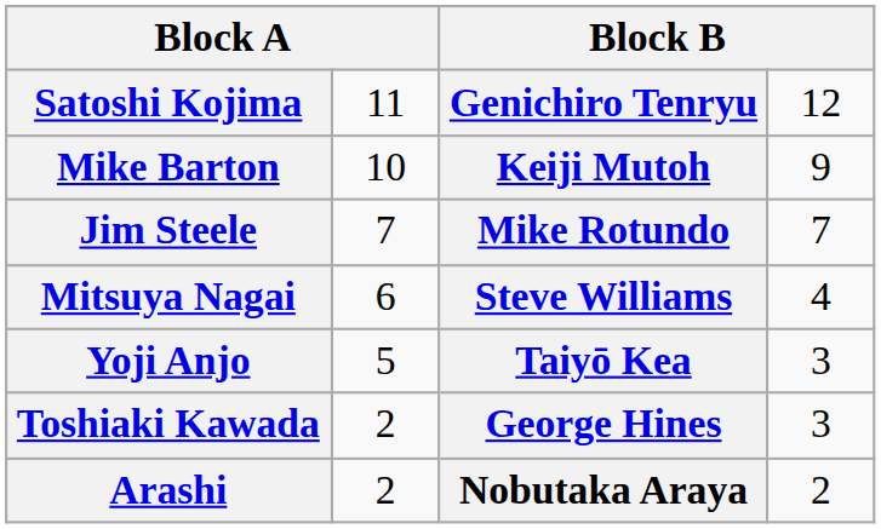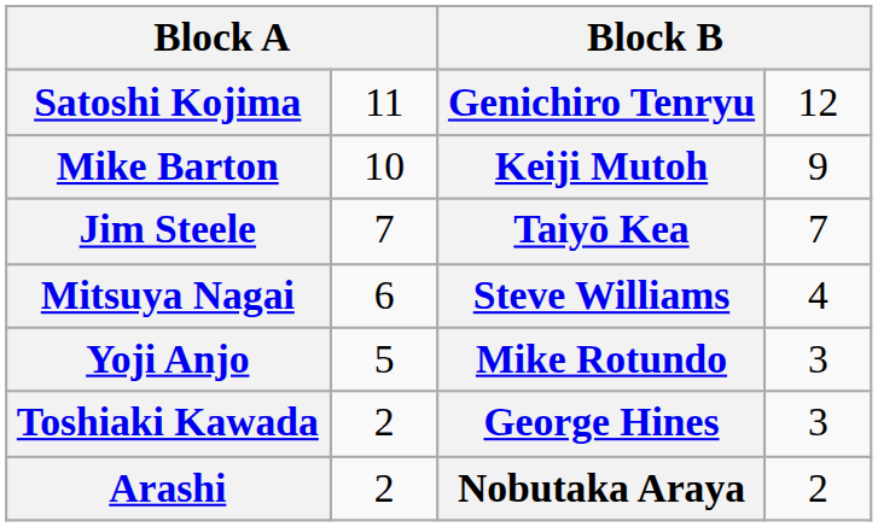Jim Steele | column 3: Mike Rotundo -> Taiyō Kea
Yoji Anjo | column 3: Taiyō Kea -> Mike Rotundo
